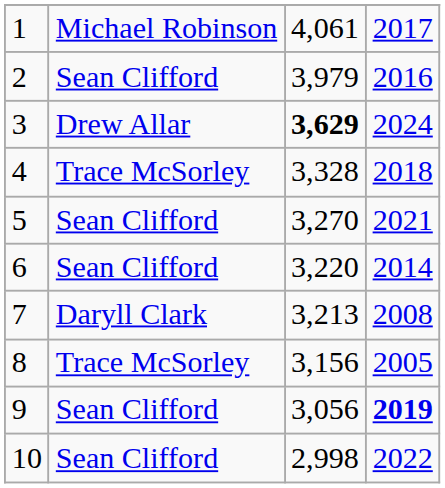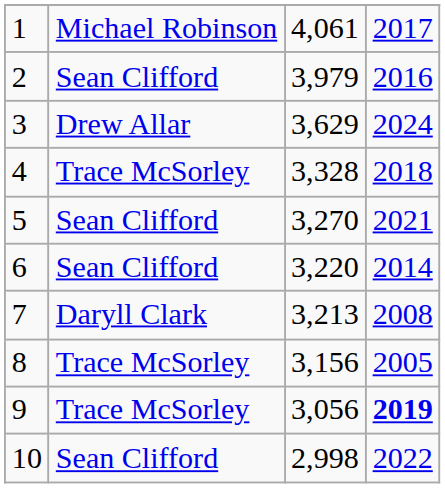3 | column 3: bold -> normal
9 | column 2: Sean Clifford -> Trace McSorley
